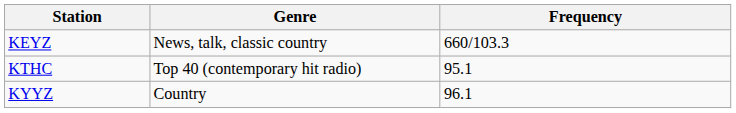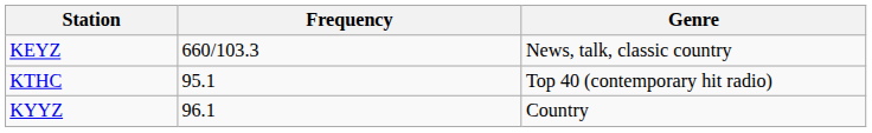columns swapped: Frequency <-> Genre
